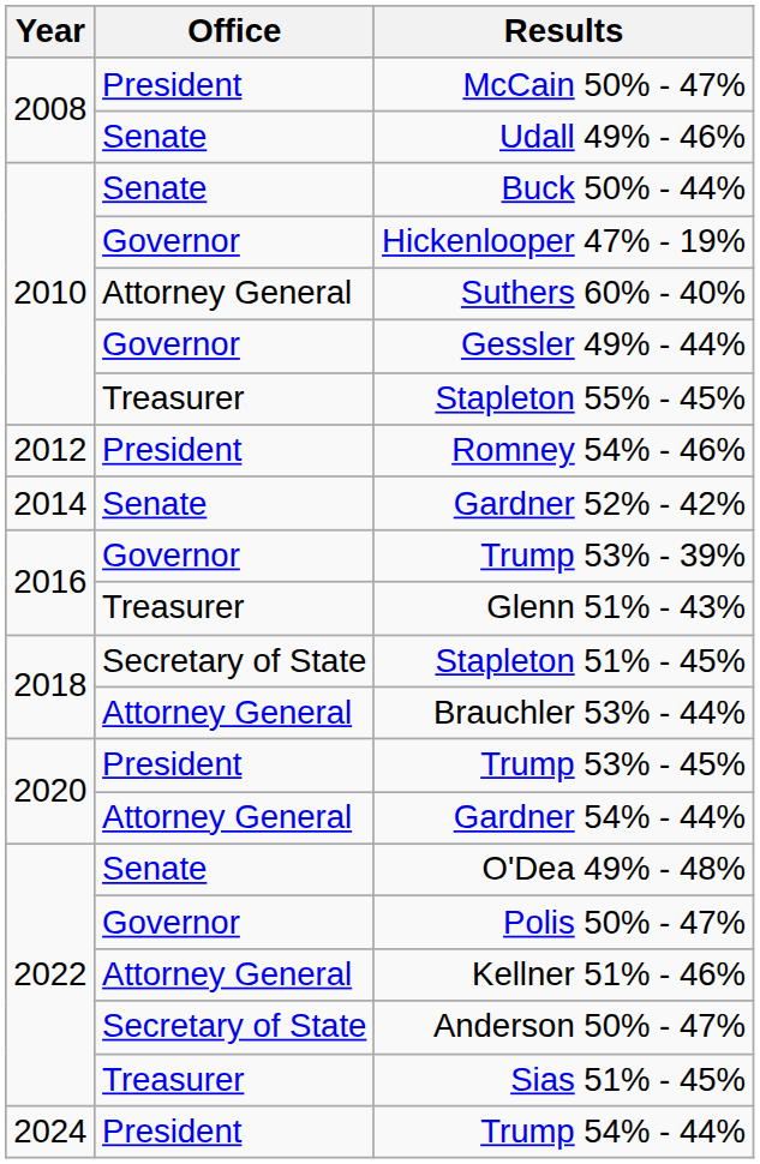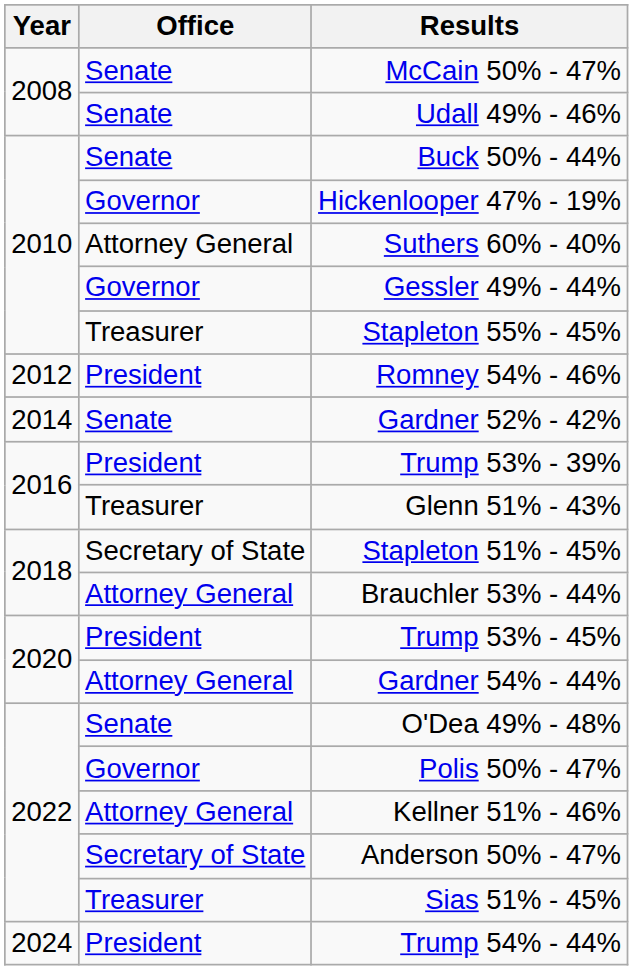McCain 50% - 47% | Office: President -> Senate
Trump 53% - 39% | Office: Governor -> President
